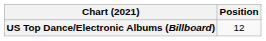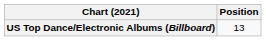US Top Dance/Electronic Albums (Billboard) | Position: 12 -> 13
